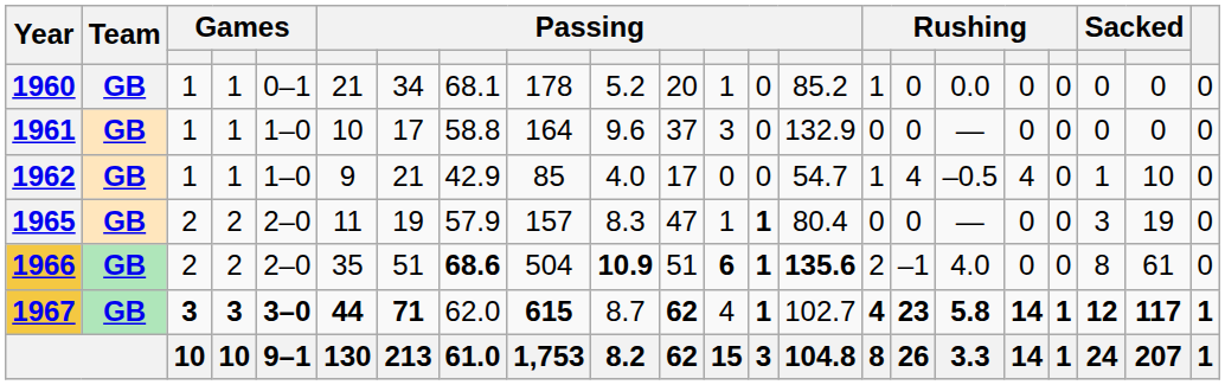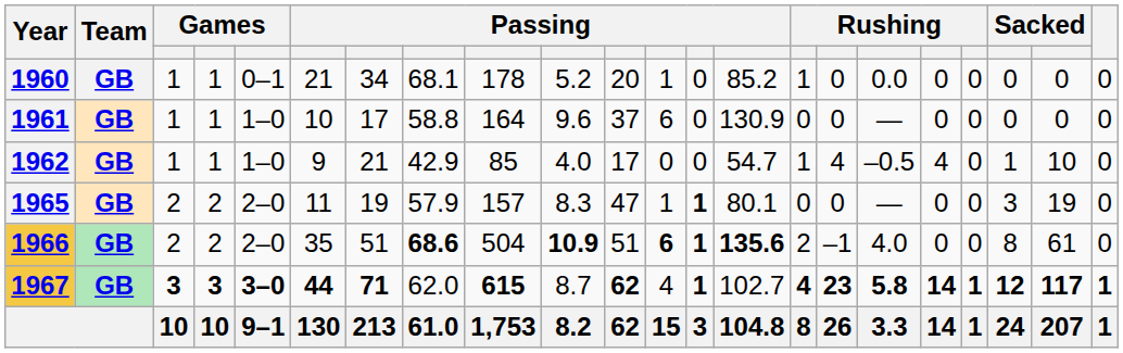1961 | column 12: 3 -> 6
1961 | column 14: 132.9 -> 130.9
1965 | column 14: 80.4 -> 80.1
